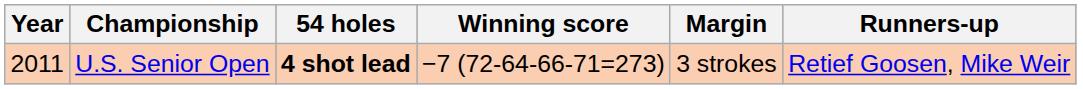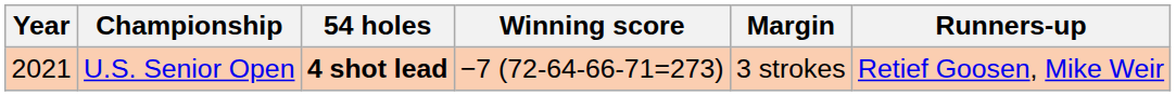U.S. Senior Open | Year: 2011 -> 2021
